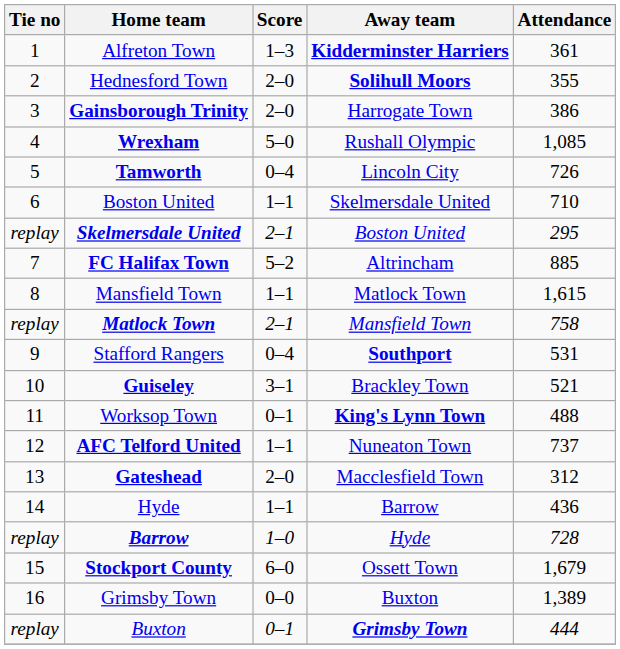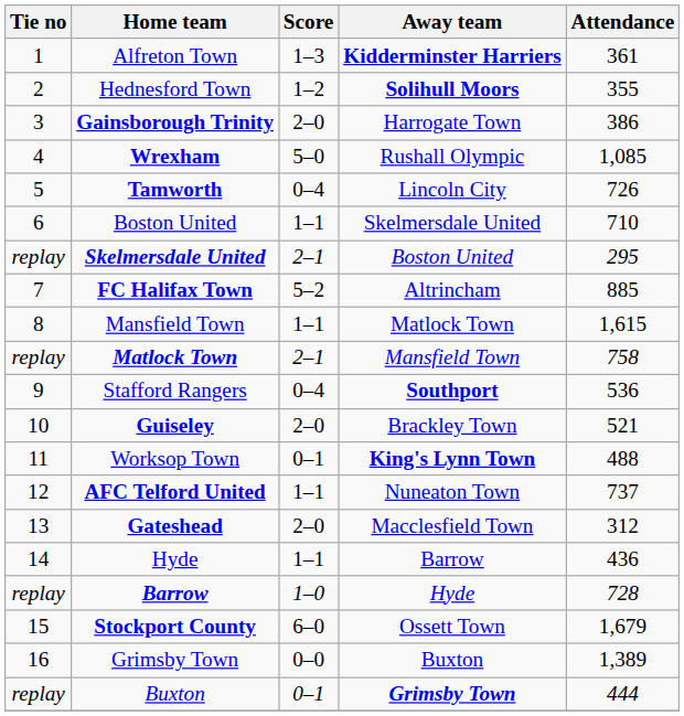Hednesford Town | Score: 2–0 -> 1–2
Stafford Rangers | Attendance: 531 -> 536
Guiseley | Score: 3–1 -> 2–0
